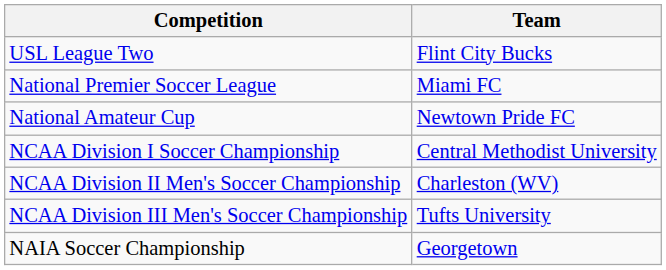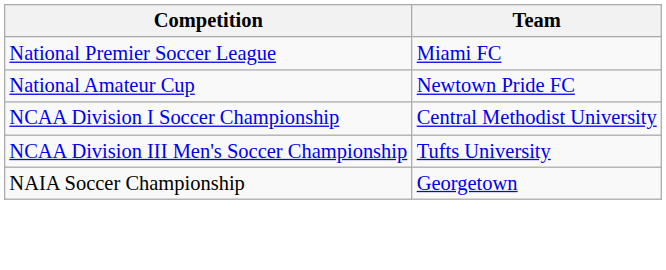- row: USL League Two | Flint City Bucks
- row: NCAA Division II Men's Soccer Championship | Charleston (WV)
